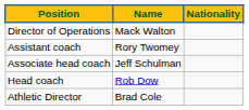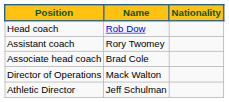rows swapped: Head coach <-> Director of Operations
Associate head coach | Name: Jeff Schulman -> Brad Cole
Athletic Director | Name: Brad Cole -> Jeff Schulman
